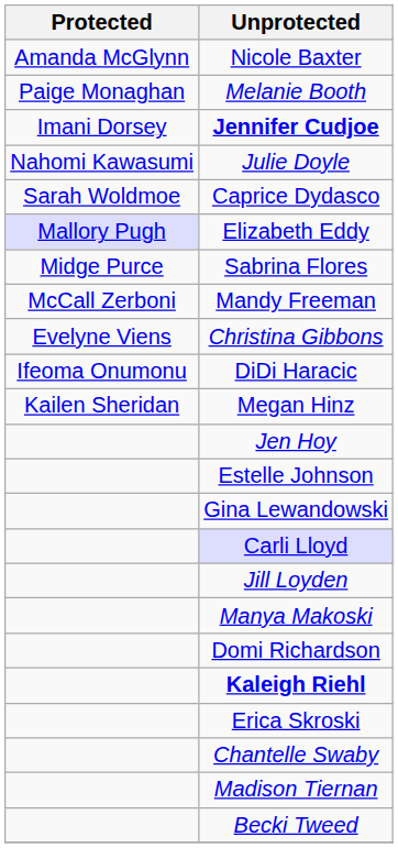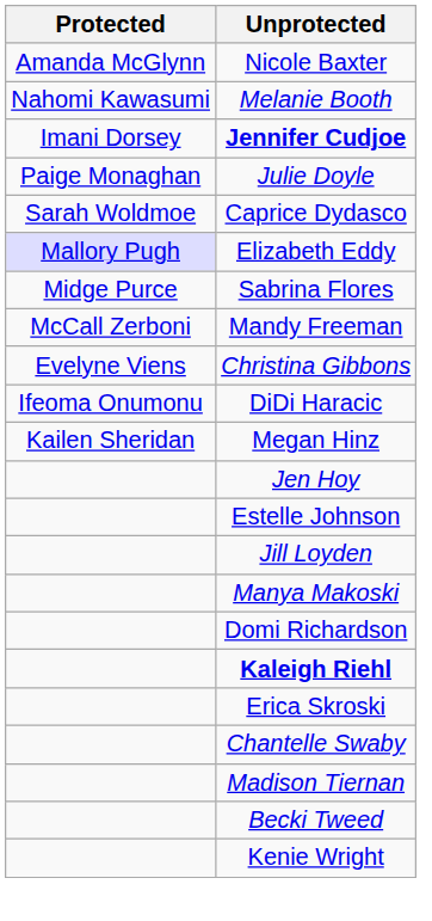Melanie Booth | Protected: Paige Monaghan -> Nahomi Kawasumi
Julie Doyle | Protected: Nahomi Kawasumi -> Paige Monaghan
- row: Gina Lewandowski
- row: Carli Lloyd
+ row: Kenie Wright
